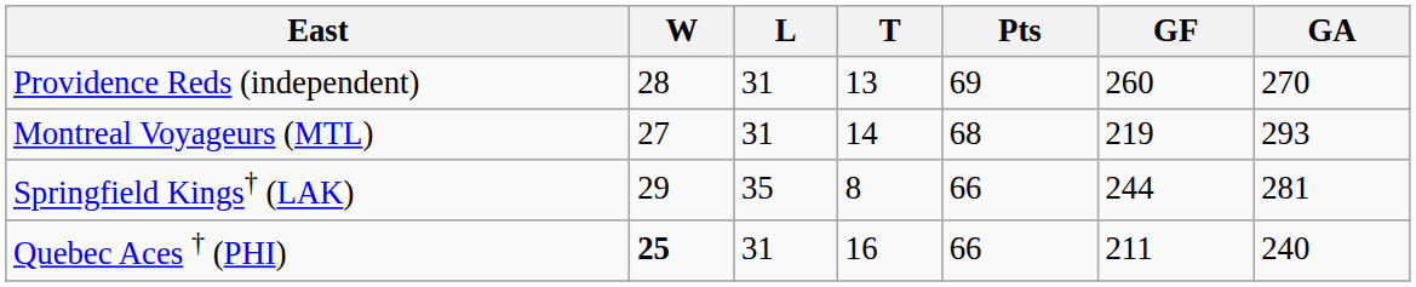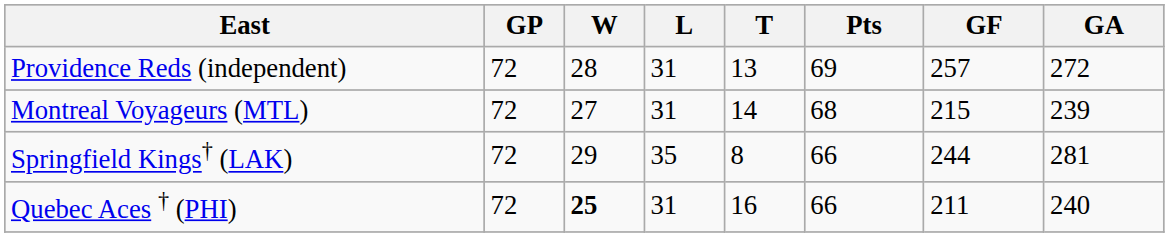+ column: GP | 72 | 72 | 72 | 72
Providence Reds (independent) | GF: 260 -> 257
Providence Reds (independent) | GA: 270 -> 272
Montreal Voyageurs (MTL) | GF: 219 -> 215
Montreal Voyageurs (MTL) | GA: 293 -> 239
